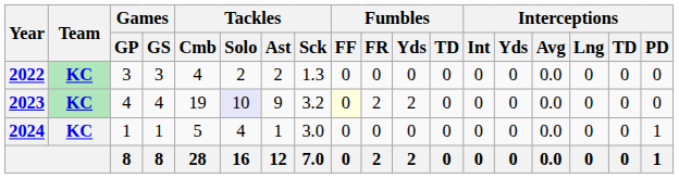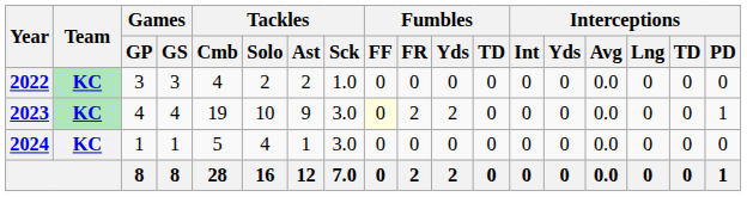2022 | Tackles / Sck: 1.3 -> 1.0
2023 | Tackles / Solo: lavender background -> no background
2023 | Tackles / Sck: 3.2 -> 3.0
2023 | Interceptions / PD: 0 -> 1
2024 | Interceptions / PD: 1 -> 0
